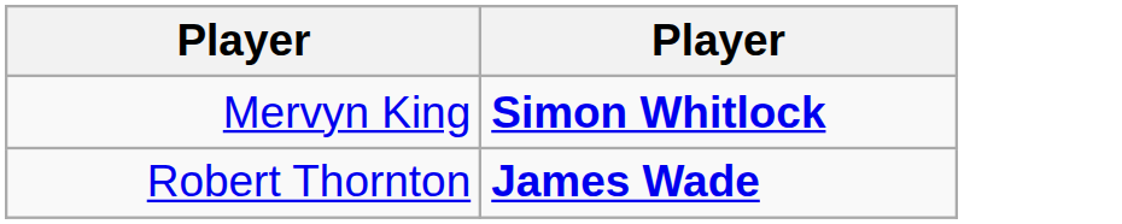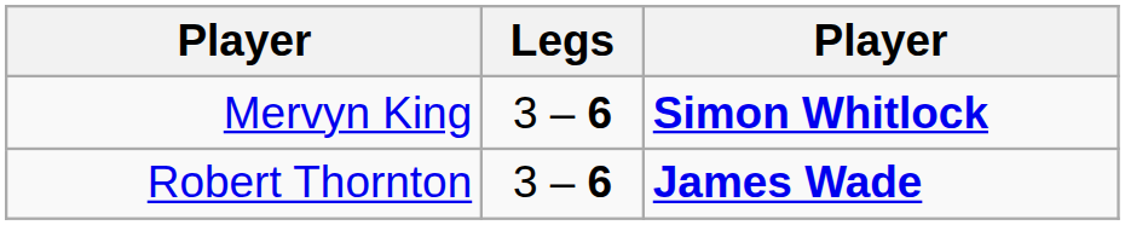+ column: Legs | 3 – 6 | 3 – 6
